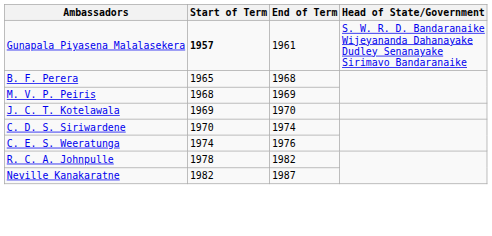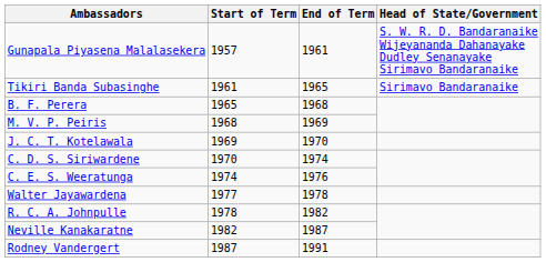Gunapala Piyasena Malalasekera | Start of Term: bold -> normal
+ row: Tikiri Banda Subasinghe | 1961 | 1965 | Sirimavo Bandaranaike
+ row: Walter Jayawardena | 1977 | 1978
+ row: Rodney Vandergert | 1987 | 1991
